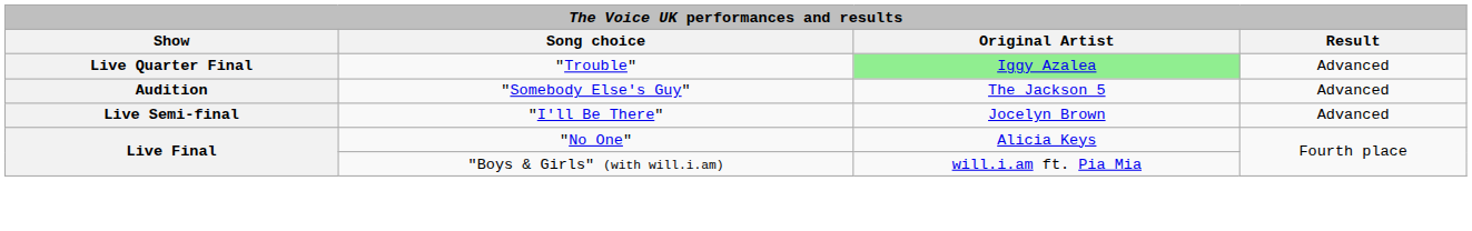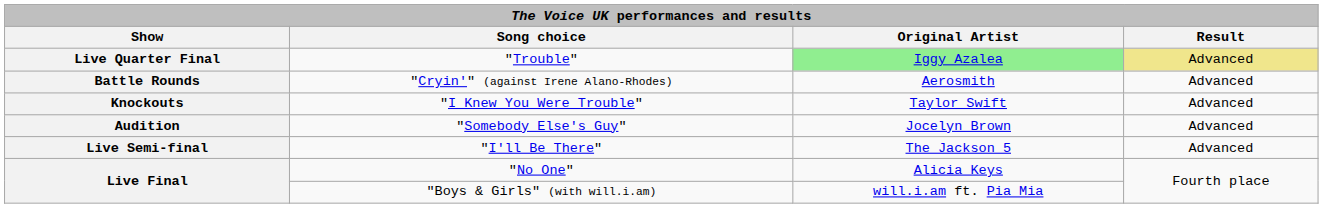"Trouble" | Result: no background -> khaki background
+ row: Battle Rounds | "Cryin'" (against Irene Alano-Rhodes) | Aerosmith | Advanced
+ row: Knockouts | "I Knew You Were Trouble" | Taylor Swift | Advanced
"Somebody Else's Guy" | Original Artist: The Jackson 5 -> Jocelyn Brown
"I'll Be There" | Original Artist: Jocelyn Brown -> The Jackson 5
